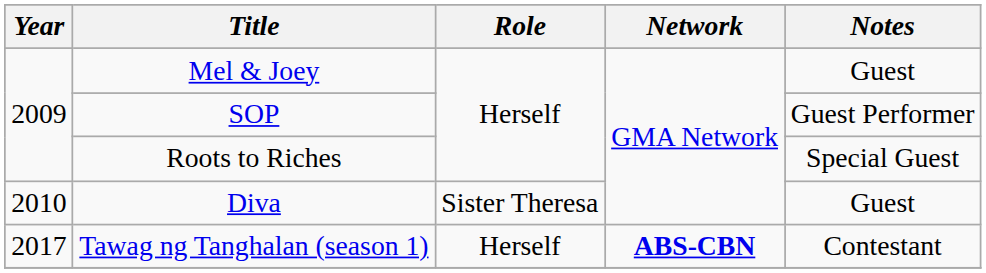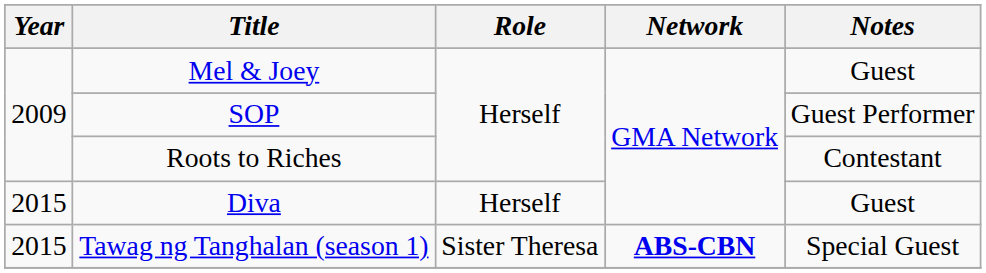Roots to Riches | Notes: Special Guest -> Contestant
Diva | Year: 2010 -> 2015
Diva | Role: Sister Theresa -> Herself
Tawag ng Tanghalan (season 1) | Year: 2017 -> 2015
Tawag ng Tanghalan (season 1) | Role: Herself -> Sister Theresa
Tawag ng Tanghalan (season 1) | Notes: Contestant -> Special Guest
